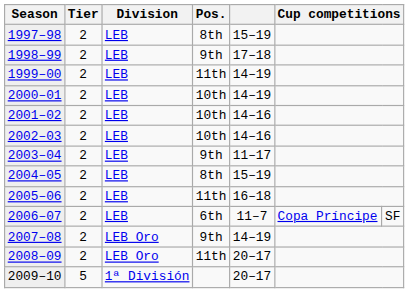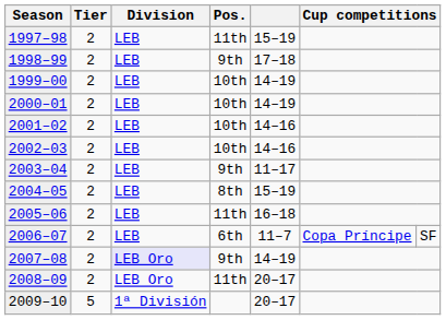1997–98 | Pos.: 8th -> 11th
1999–00 | Pos.: 11th -> 10th
2007–08 | Division: no background -> lavender background
